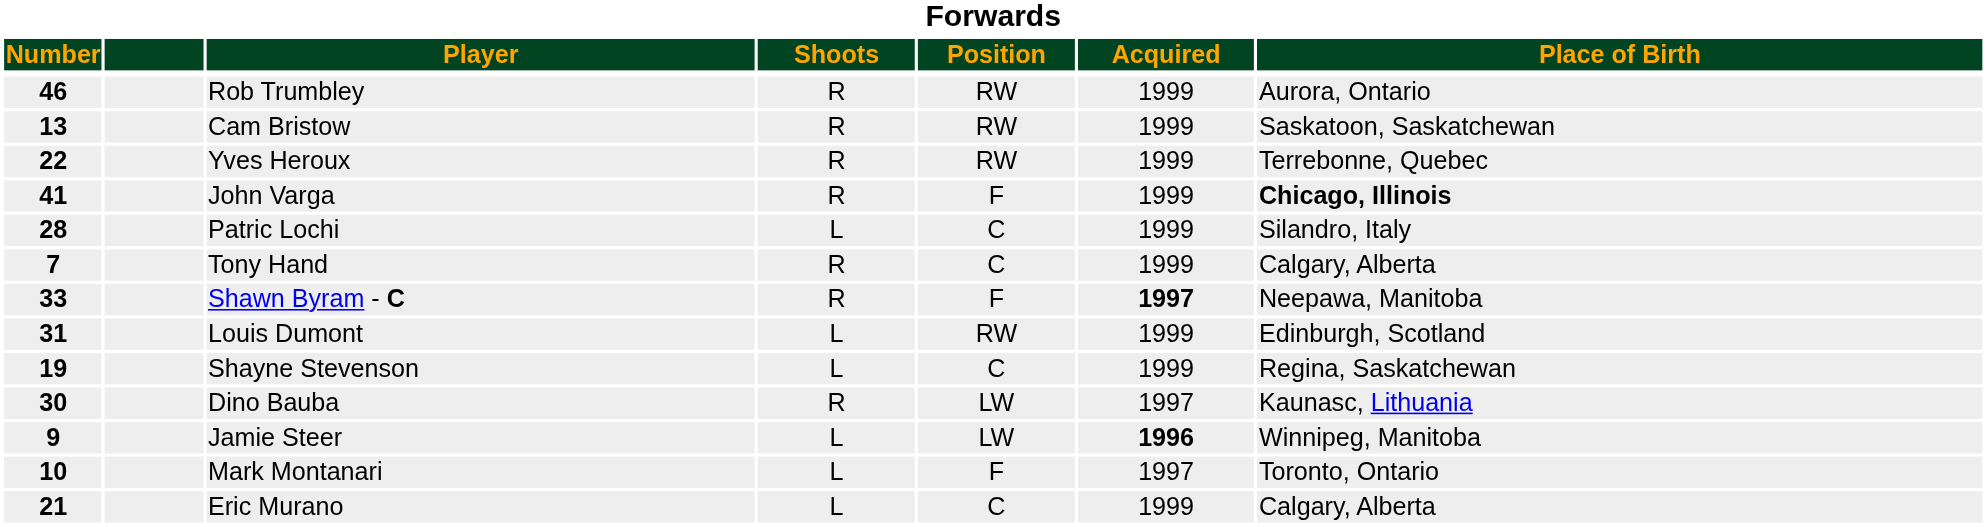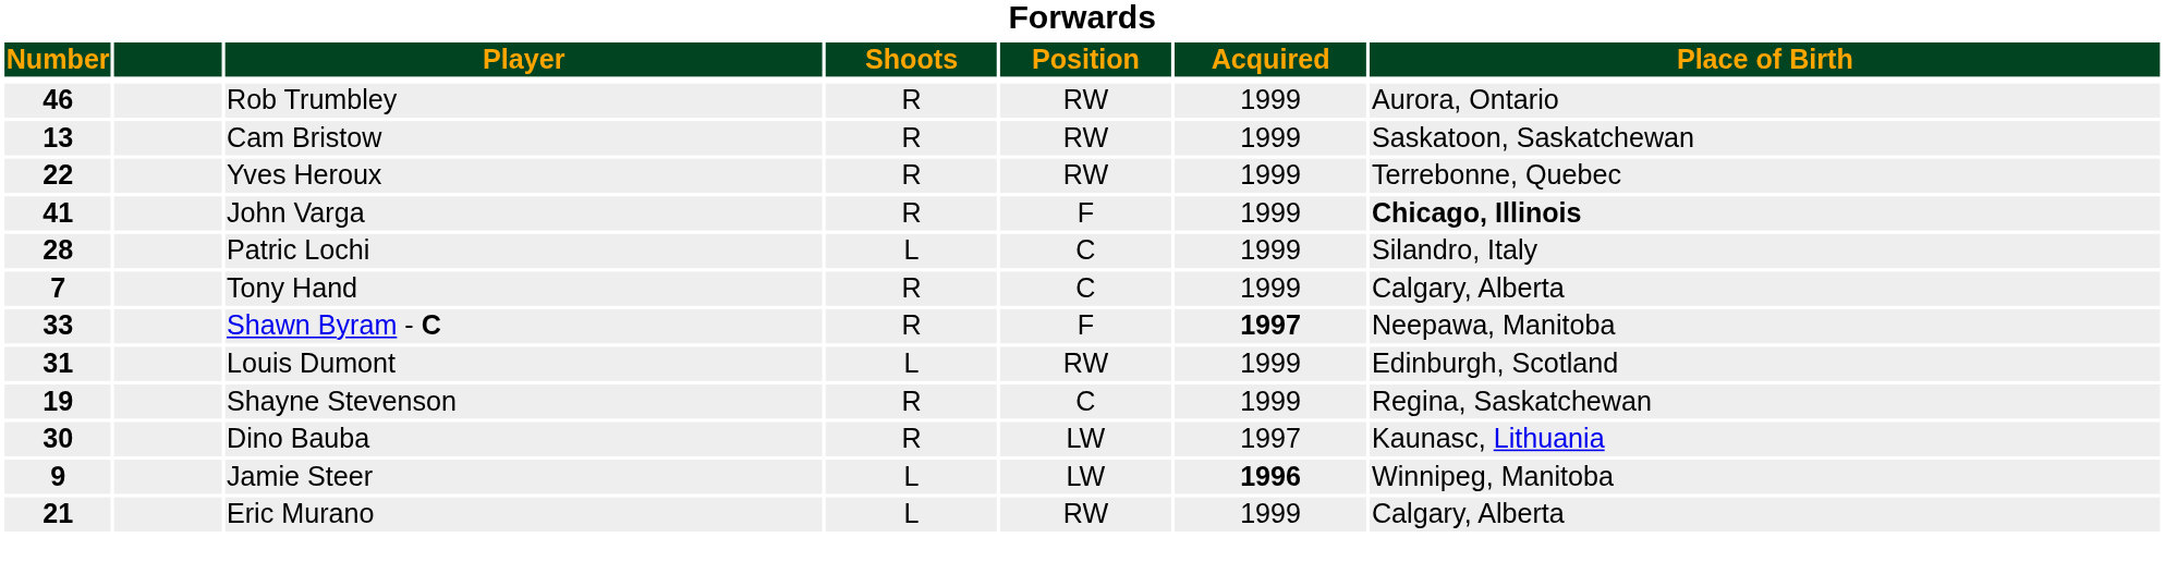Shayne Stevenson | Shoots: L -> R
- row: 10 | Mark Montanari | L | F | 1997 | Toronto, Ontario
Eric Murano | Position: C -> RW
